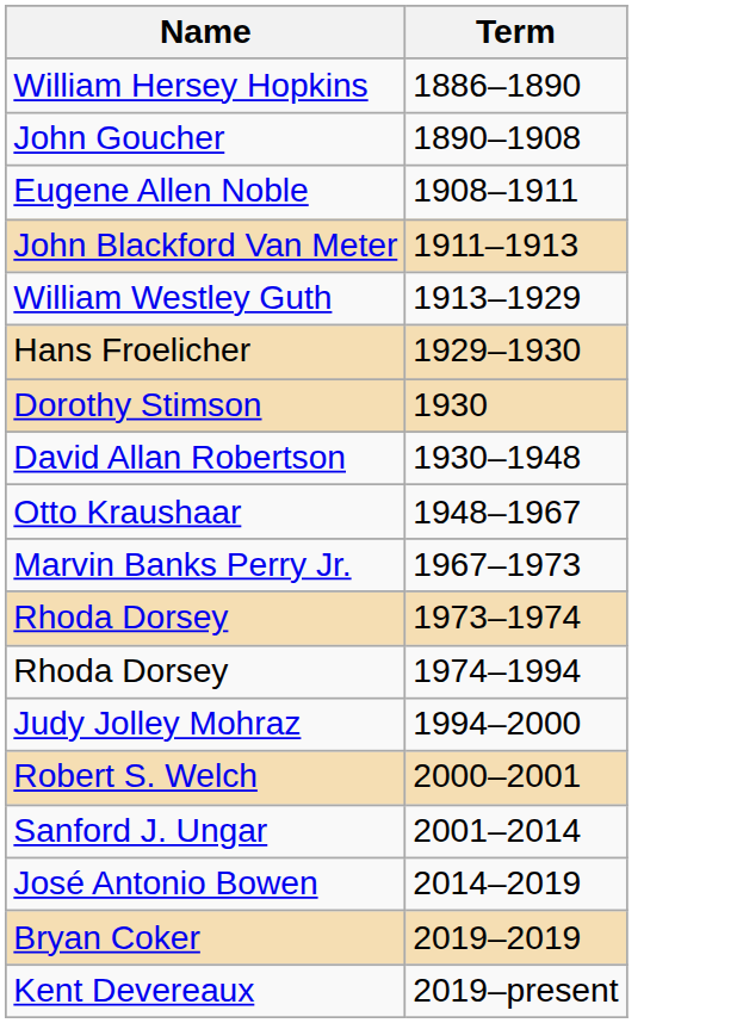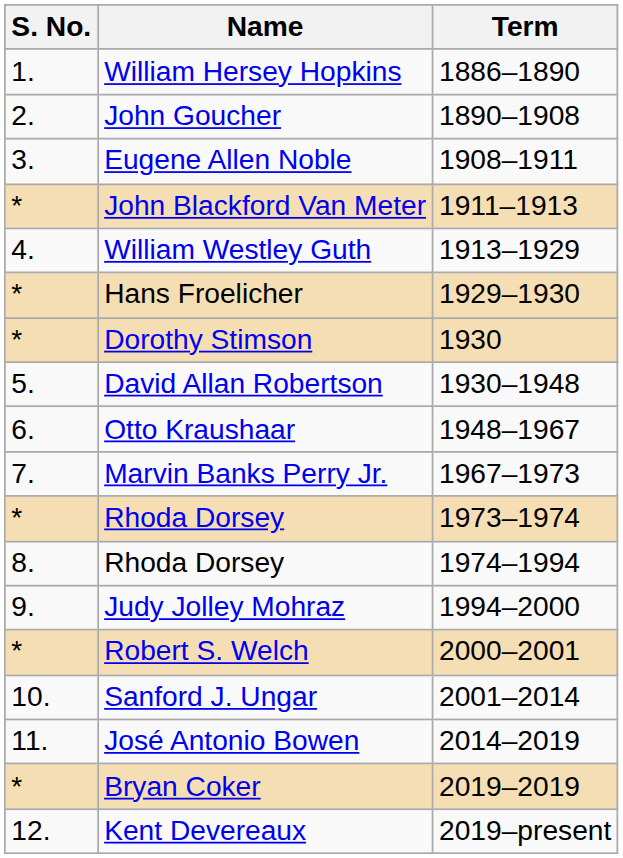+ column: S. No. | 1. | 2. | 3. | * | 4. | * | * | 5. | 6. | 7. | * | 8. | 9. | * | 10. | 11. | * | 12.
